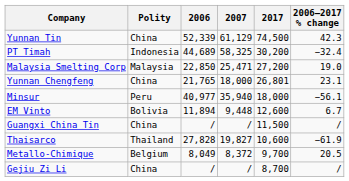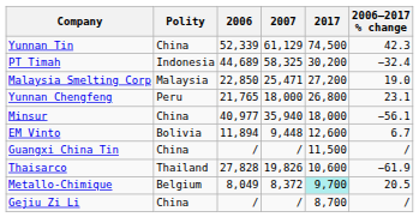Yunnan Chengfeng | Polity: China -> Peru
Yunnan Chengfeng | 2017: 26,801 -> 26,800
Minsur | Polity: Peru -> China
Thaisarco | 2007: 19,827 -> 19,826
Metallo-Chimique | 2017: no background -> paleturquoise background
